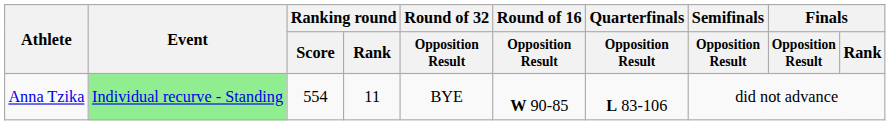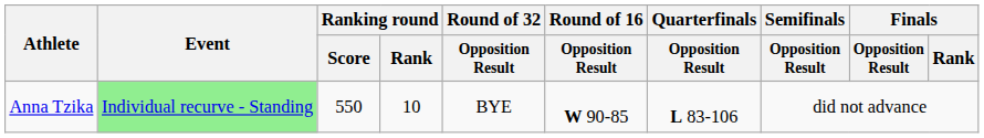Anna Tzika | Ranking round / Score: 554 -> 550
Anna Tzika | Ranking round / Rank: 11 -> 10
